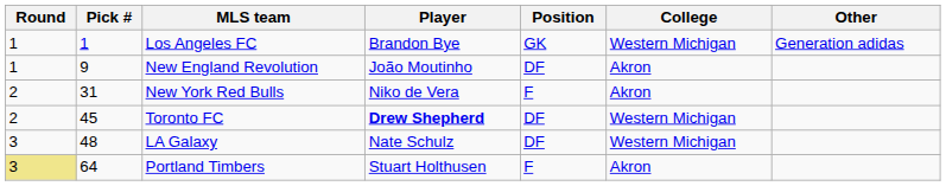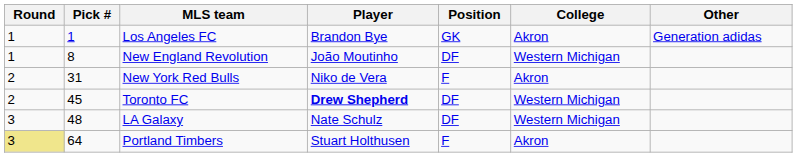Los Angeles FC | College: Western Michigan -> Akron
New England Revolution | Pick #: 9 -> 8
New England Revolution | College: Akron -> Western Michigan
